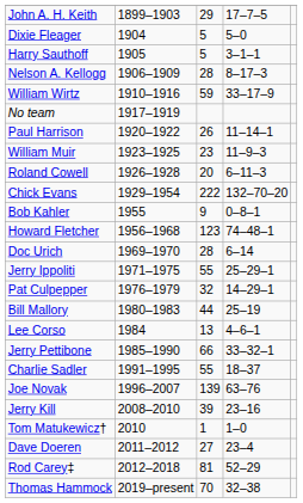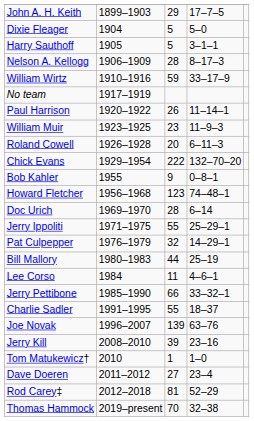Lee Corso | column 3: 13 -> 11
